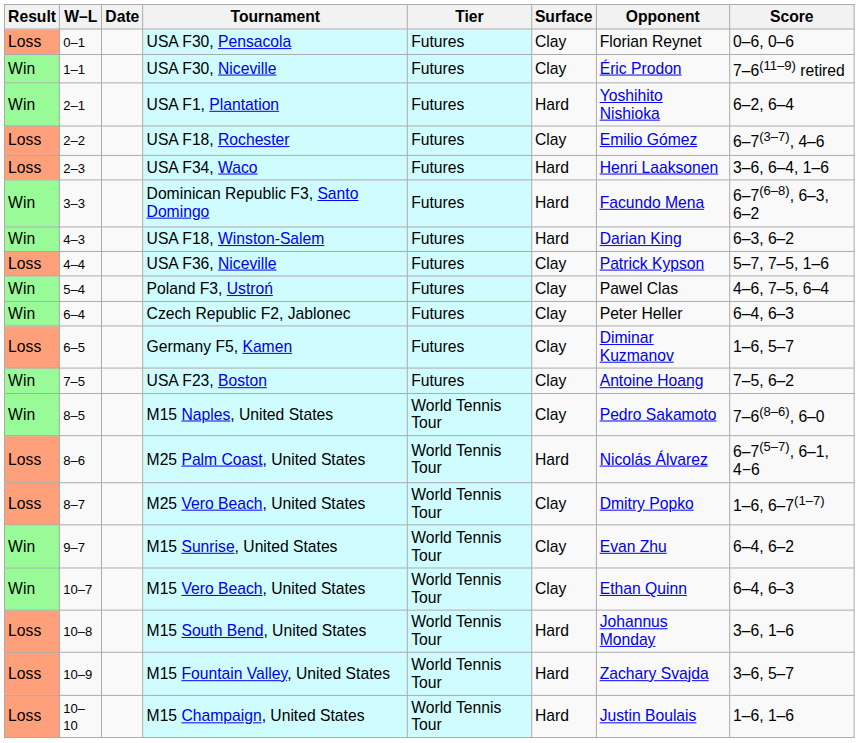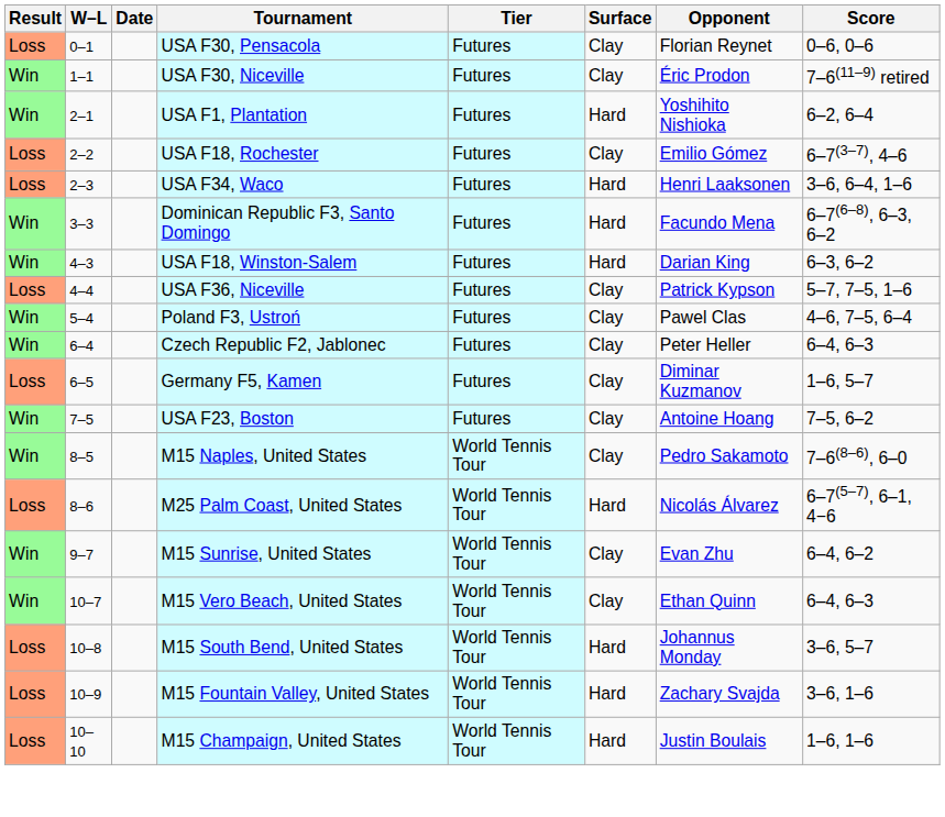- row: Loss | 8–7 | M25 Vero Beach, United States | World Tennis Tour | Clay | Dmitry Popko | 1–6, 6–7(1–7)
M15 South Bend, United States | Score: 3–6, 1–6 -> 3–6, 5–7
M15 Fountain Valley, United States | Score: 3–6, 5–7 -> 3–6, 1–6
